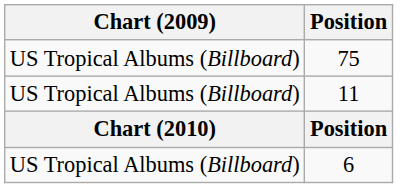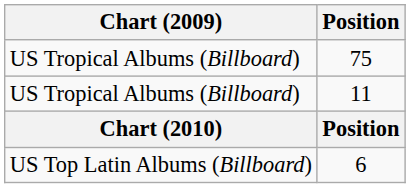6 | Chart (2009): US Tropical Albums (Billboard) -> US Top Latin Albums (Billboard)
